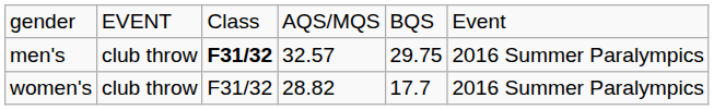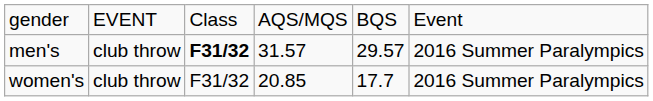men's | column 4: 32.57 -> 31.57
men's | column 5: 29.75 -> 29.57
women's | column 4: 28.82 -> 20.85
